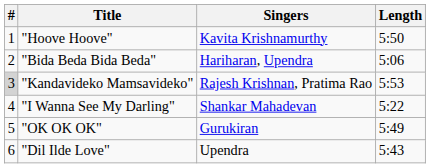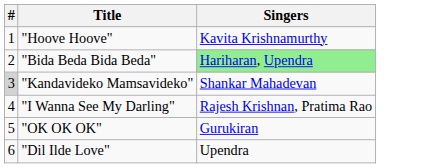- column: Length | 5:50 | 5:06 | 5:53 | 5:22 | 5:49 | 5:43
"Bida Beda Bida Beda" | Singers: no background -> lightgreen background
"Kandavideko Mamsavideko" | Singers: Rajesh Krishnan, Pratima Rao -> Shankar Mahadevan
"I Wanna See My Darling" | Singers: Shankar Mahadevan -> Rajesh Krishnan, Pratima Rao
